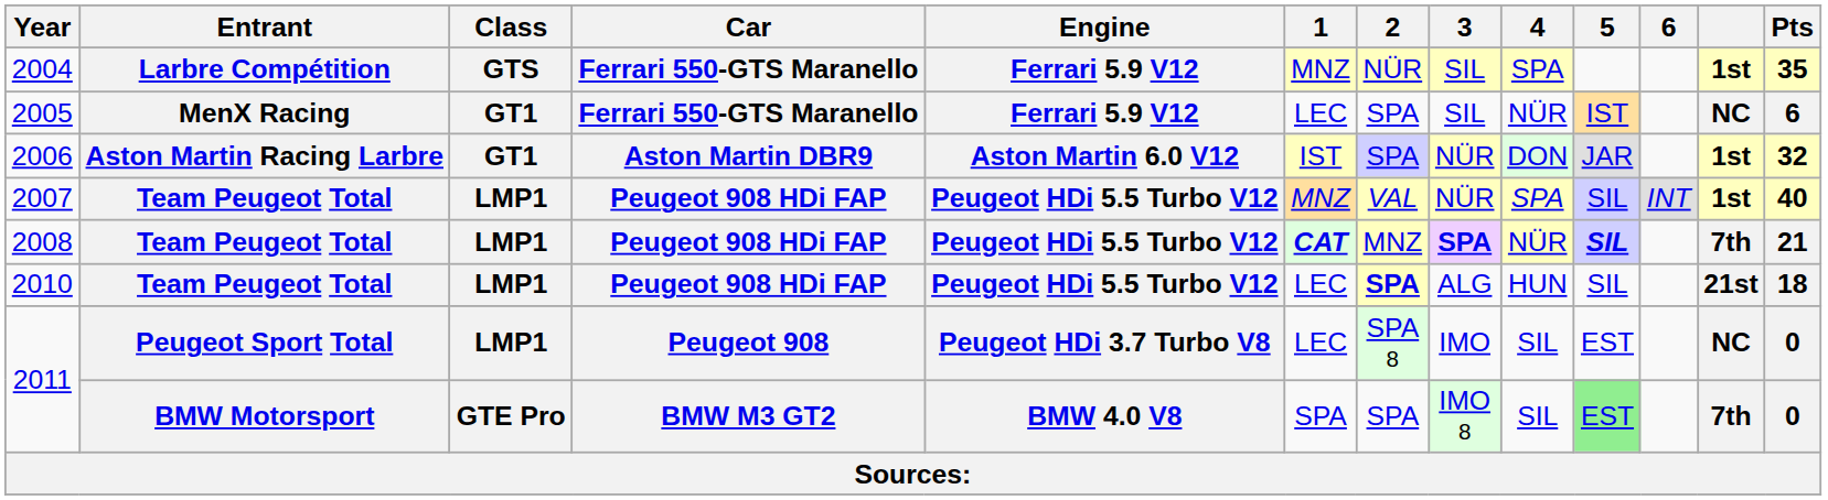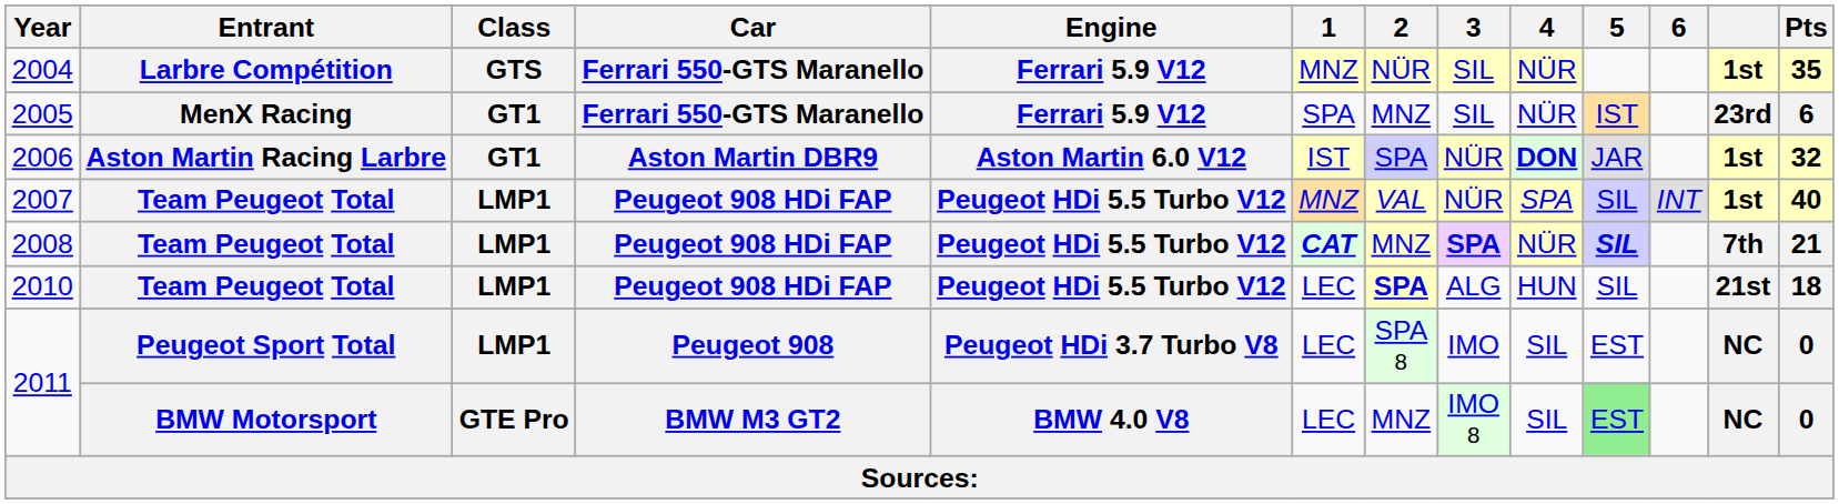2004 | 4: SPA -> NÜR
2005 | 1: LEC -> SPA
2005 | 2: SPA -> MNZ
2005 | column 12: NC -> 23rd
2006 | 4: normal -> bold
2011 / BMW Motorsport | 1: SPA -> LEC
2011 / BMW Motorsport | 2: SPA -> MNZ
2011 / BMW Motorsport | column 12: 7th -> NC
